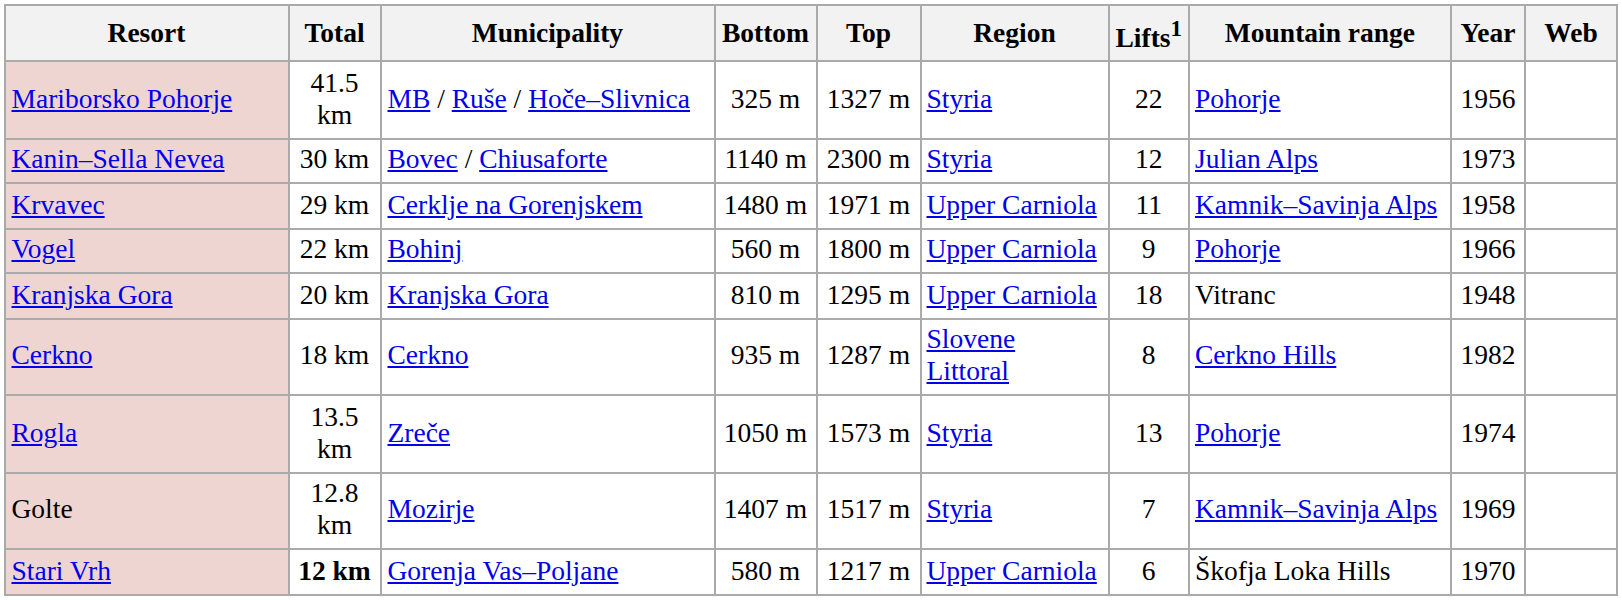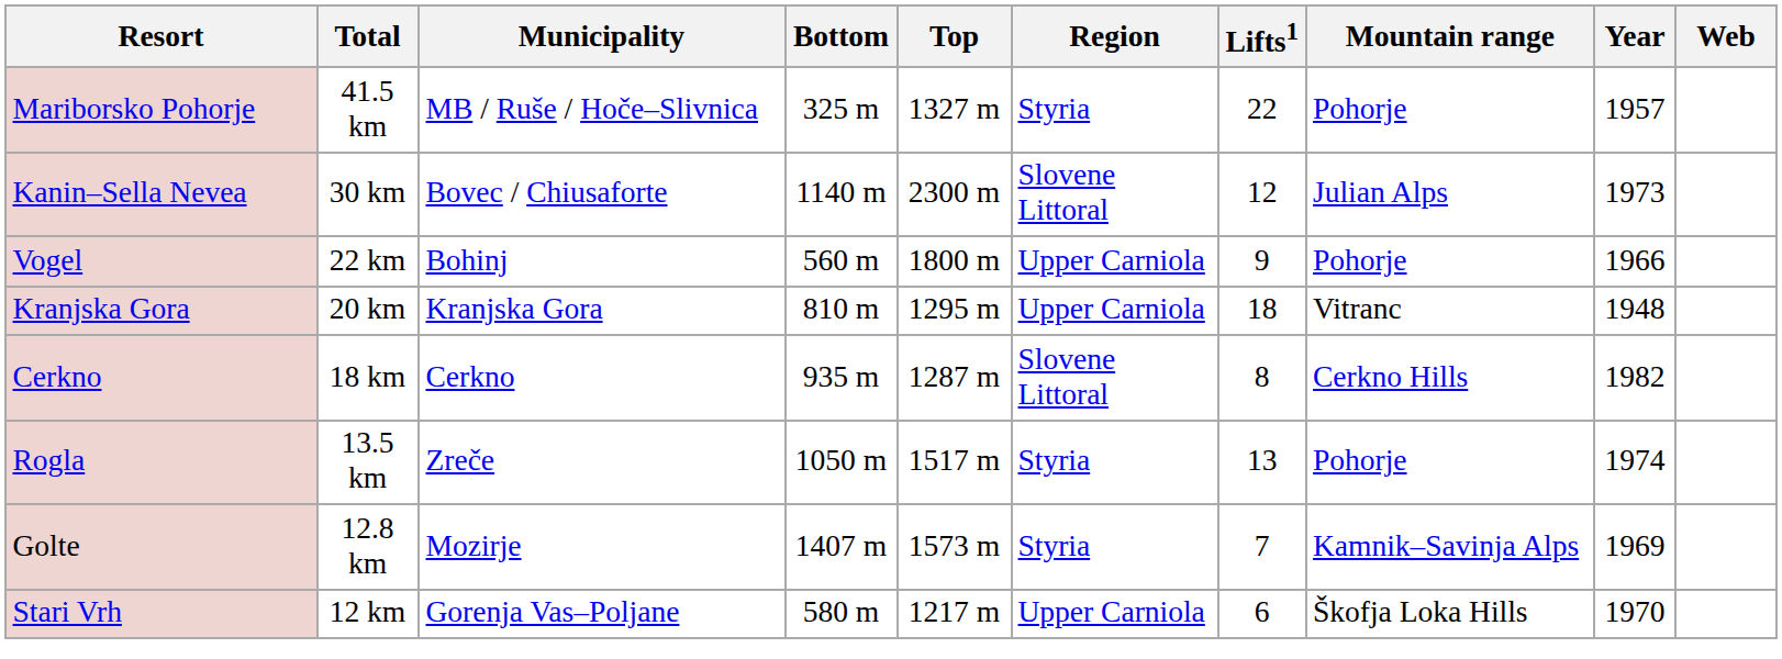Mariborsko Pohorje | Year: 1956 -> 1957
Kanin–Sella Nevea | Region: Styria -> Slovene Littoral
- row: Krvavec | 29 km | Cerklje na Gorenjskem | 1480 m | 1971 m | Upper Carniola | 11 | Kamnik–Savinja Alps | 1958
Rogla | Top: 1573 m -> 1517 m
Golte | Top: 1517 m -> 1573 m
Stari Vrh | Total: bold -> normal
